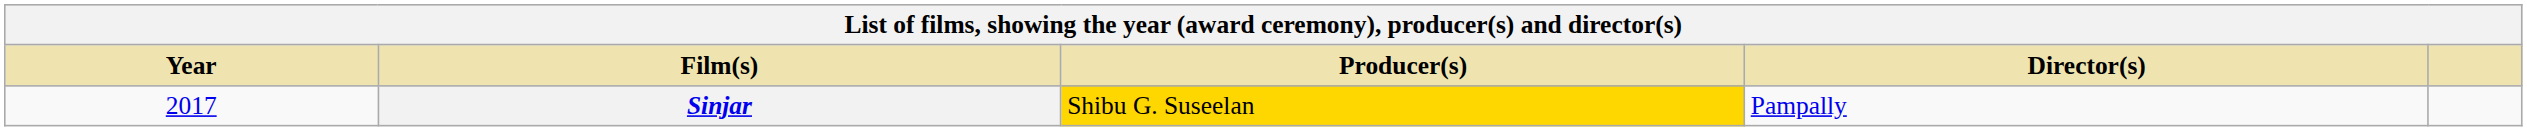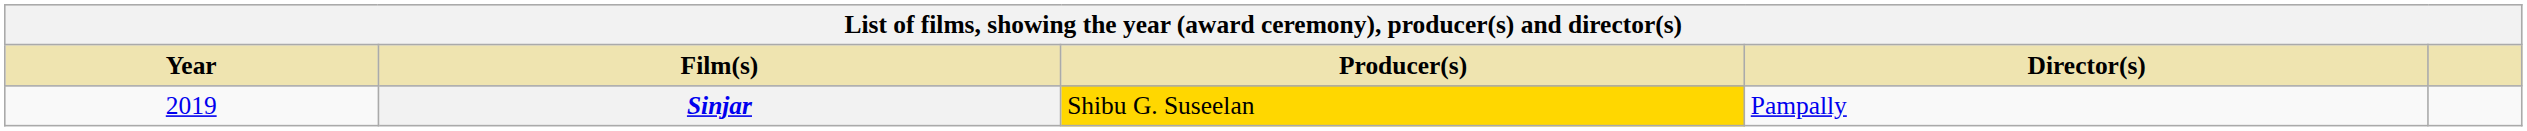Sinjar | Year: 2017 -> 2019
